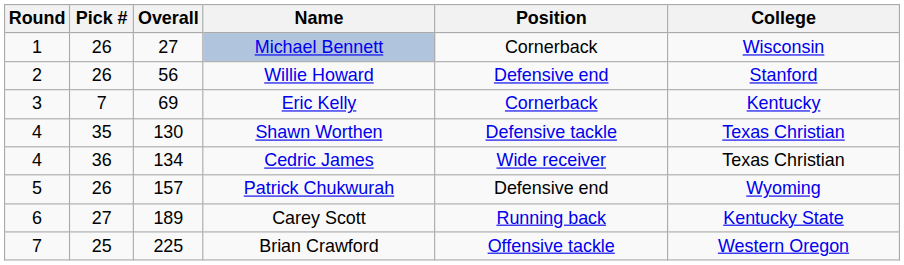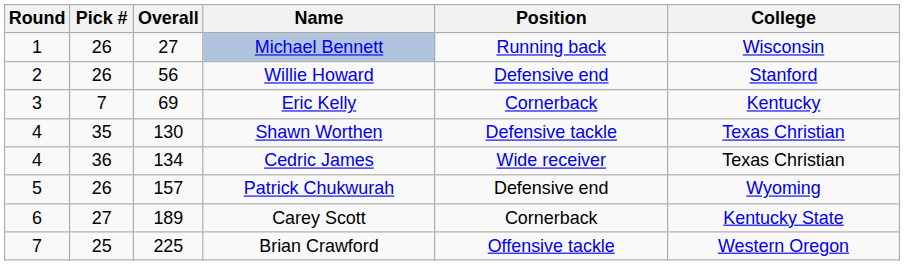Michael Bennett | Position: Cornerback -> Running back
Carey Scott | Position: Running back -> Cornerback
